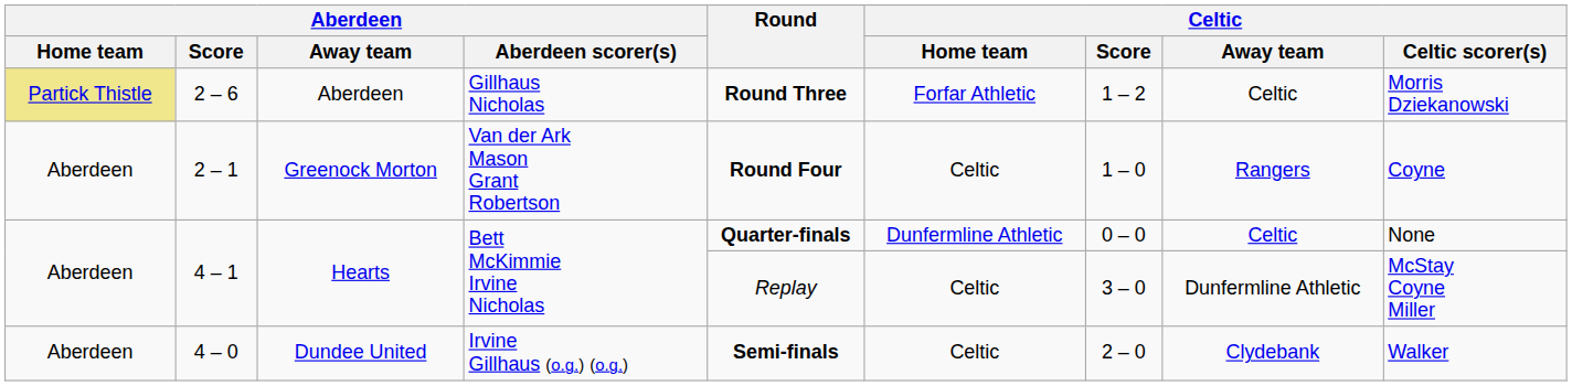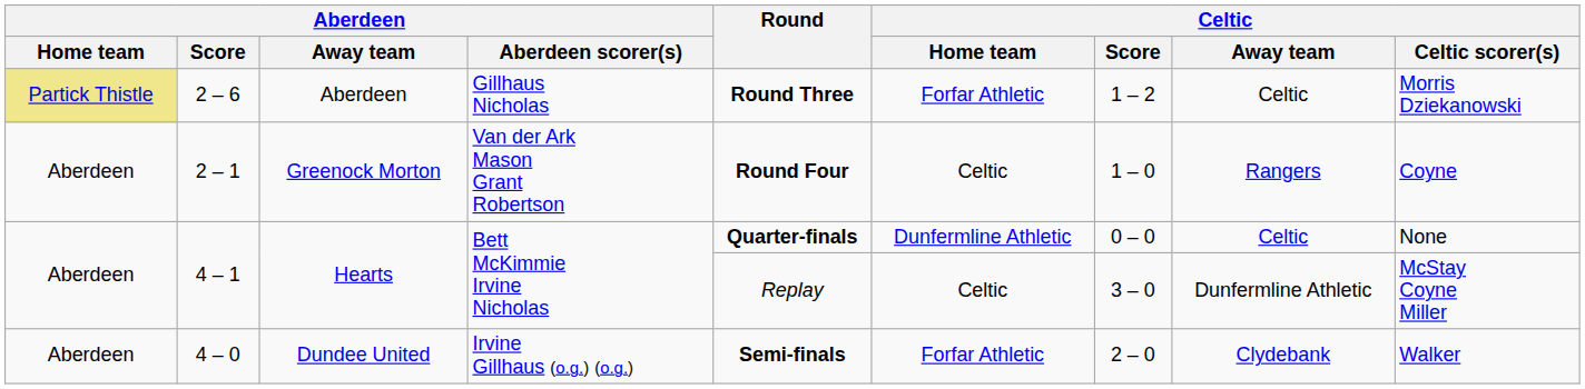4 – 0 | Celtic / Home team: Celtic -> Forfar Athletic
